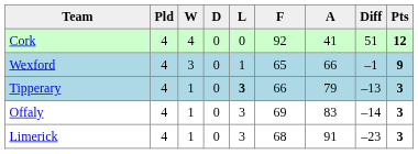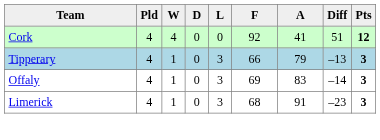- row: Wexford | 4 | 3 | 0 | 1 | 65 | 66 | –1 | 9
Tipperary | L: bold -> normal
